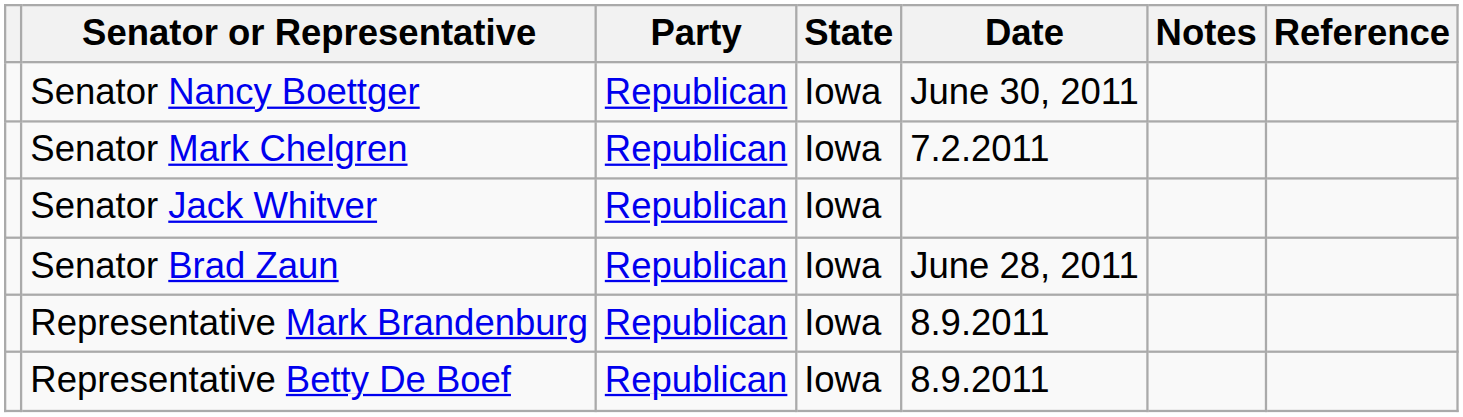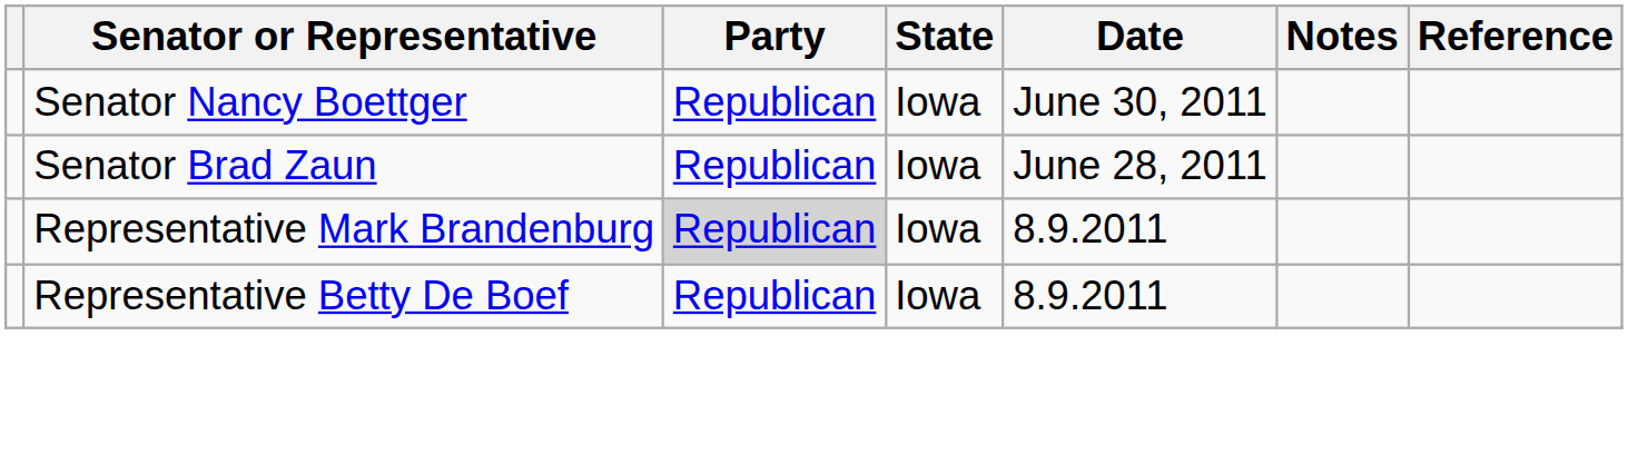- row: Senator Mark Chelgren | Republican | Iowa | 7.2.2011
- row: Senator Jack Whitver | Republican | Iowa
Representative Mark Brandenburg | Party: no background -> lightgrey background
